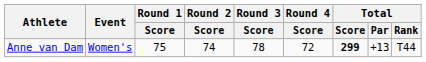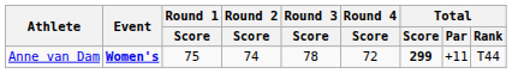Anne van Dam | Event: normal -> bold
Anne van Dam | Total / Par: +13 -> +11
